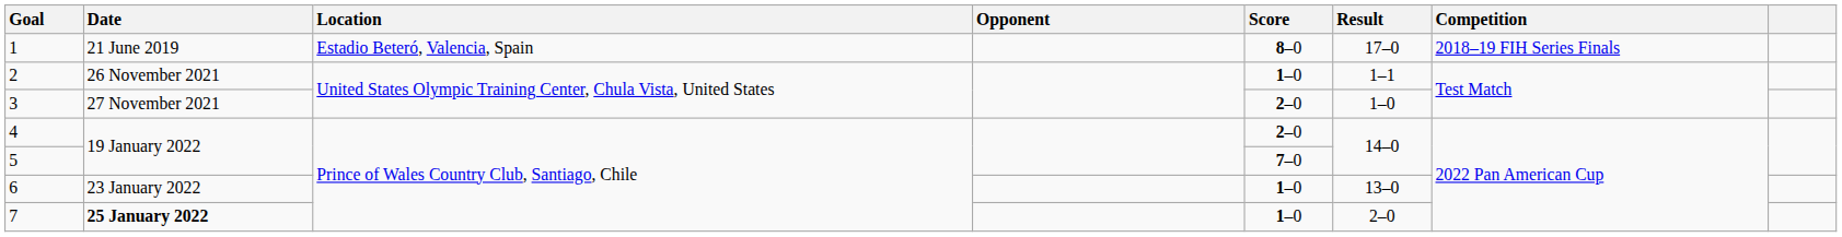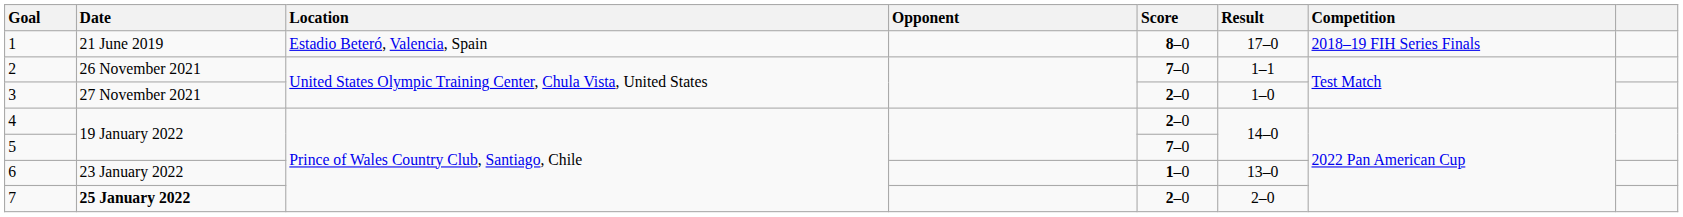2 | Score: 1–0 -> 7–0
7 | Score: 1–0 -> 2–0
